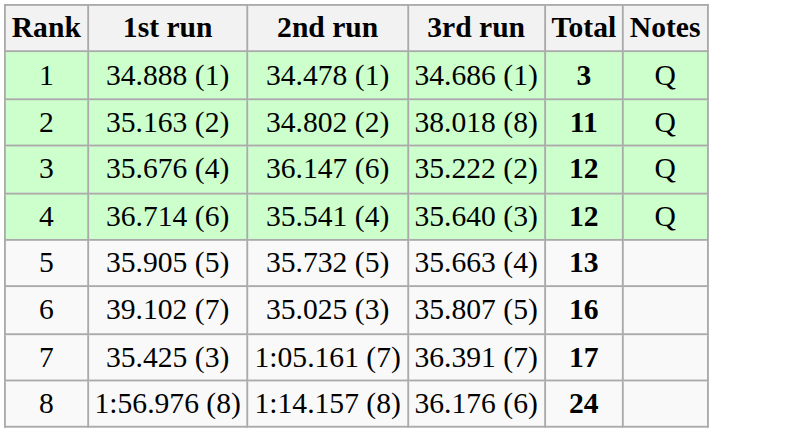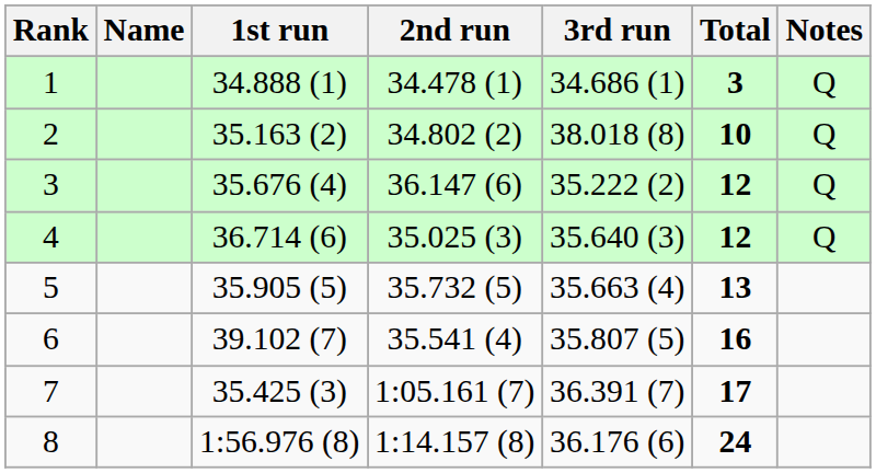+ column: Name
2 | Total: 11 -> 10
4 | 2nd run: 35.541 (4) -> 35.025 (3)
6 | 2nd run: 35.025 (3) -> 35.541 (4)
